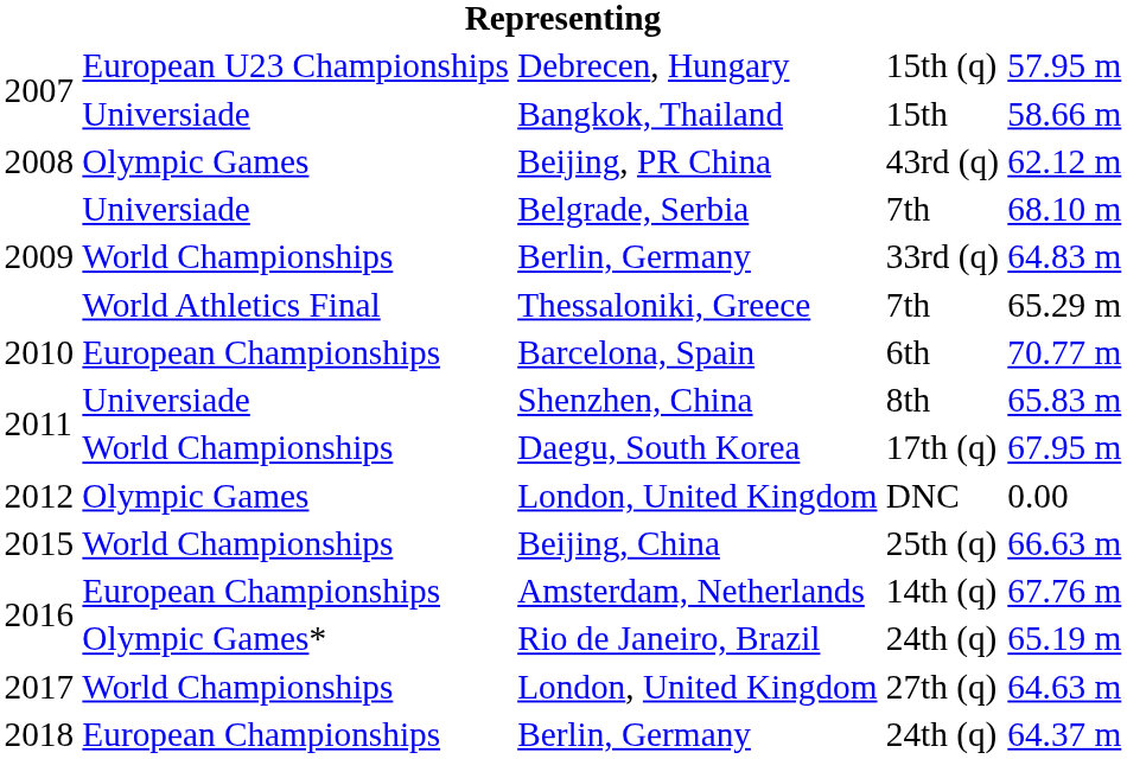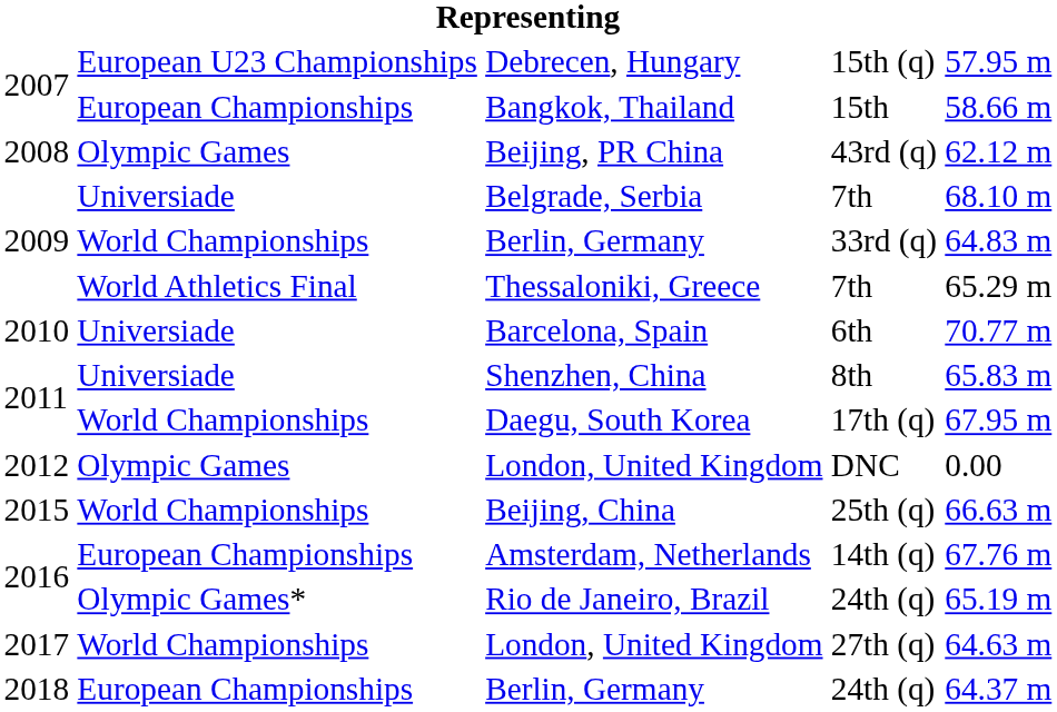Bangkok, Thailand | column 2: Universiade -> European Championships
Barcelona, Spain | column 2: European Championships -> Universiade
